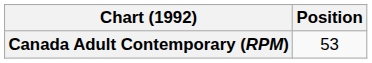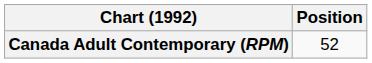Canada Adult Contemporary (RPM) | Position: 53 -> 52
